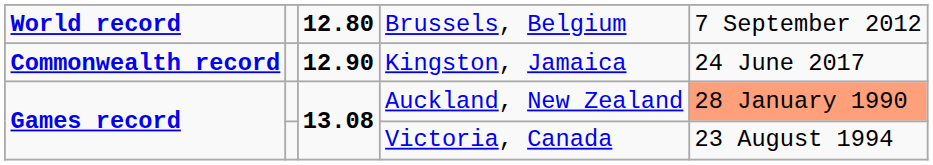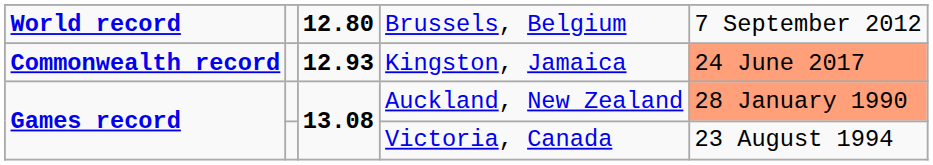Kingston, Jamaica | column 3: 12.90 -> 12.93
Kingston, Jamaica | column 5: no background -> lightsalmon background
